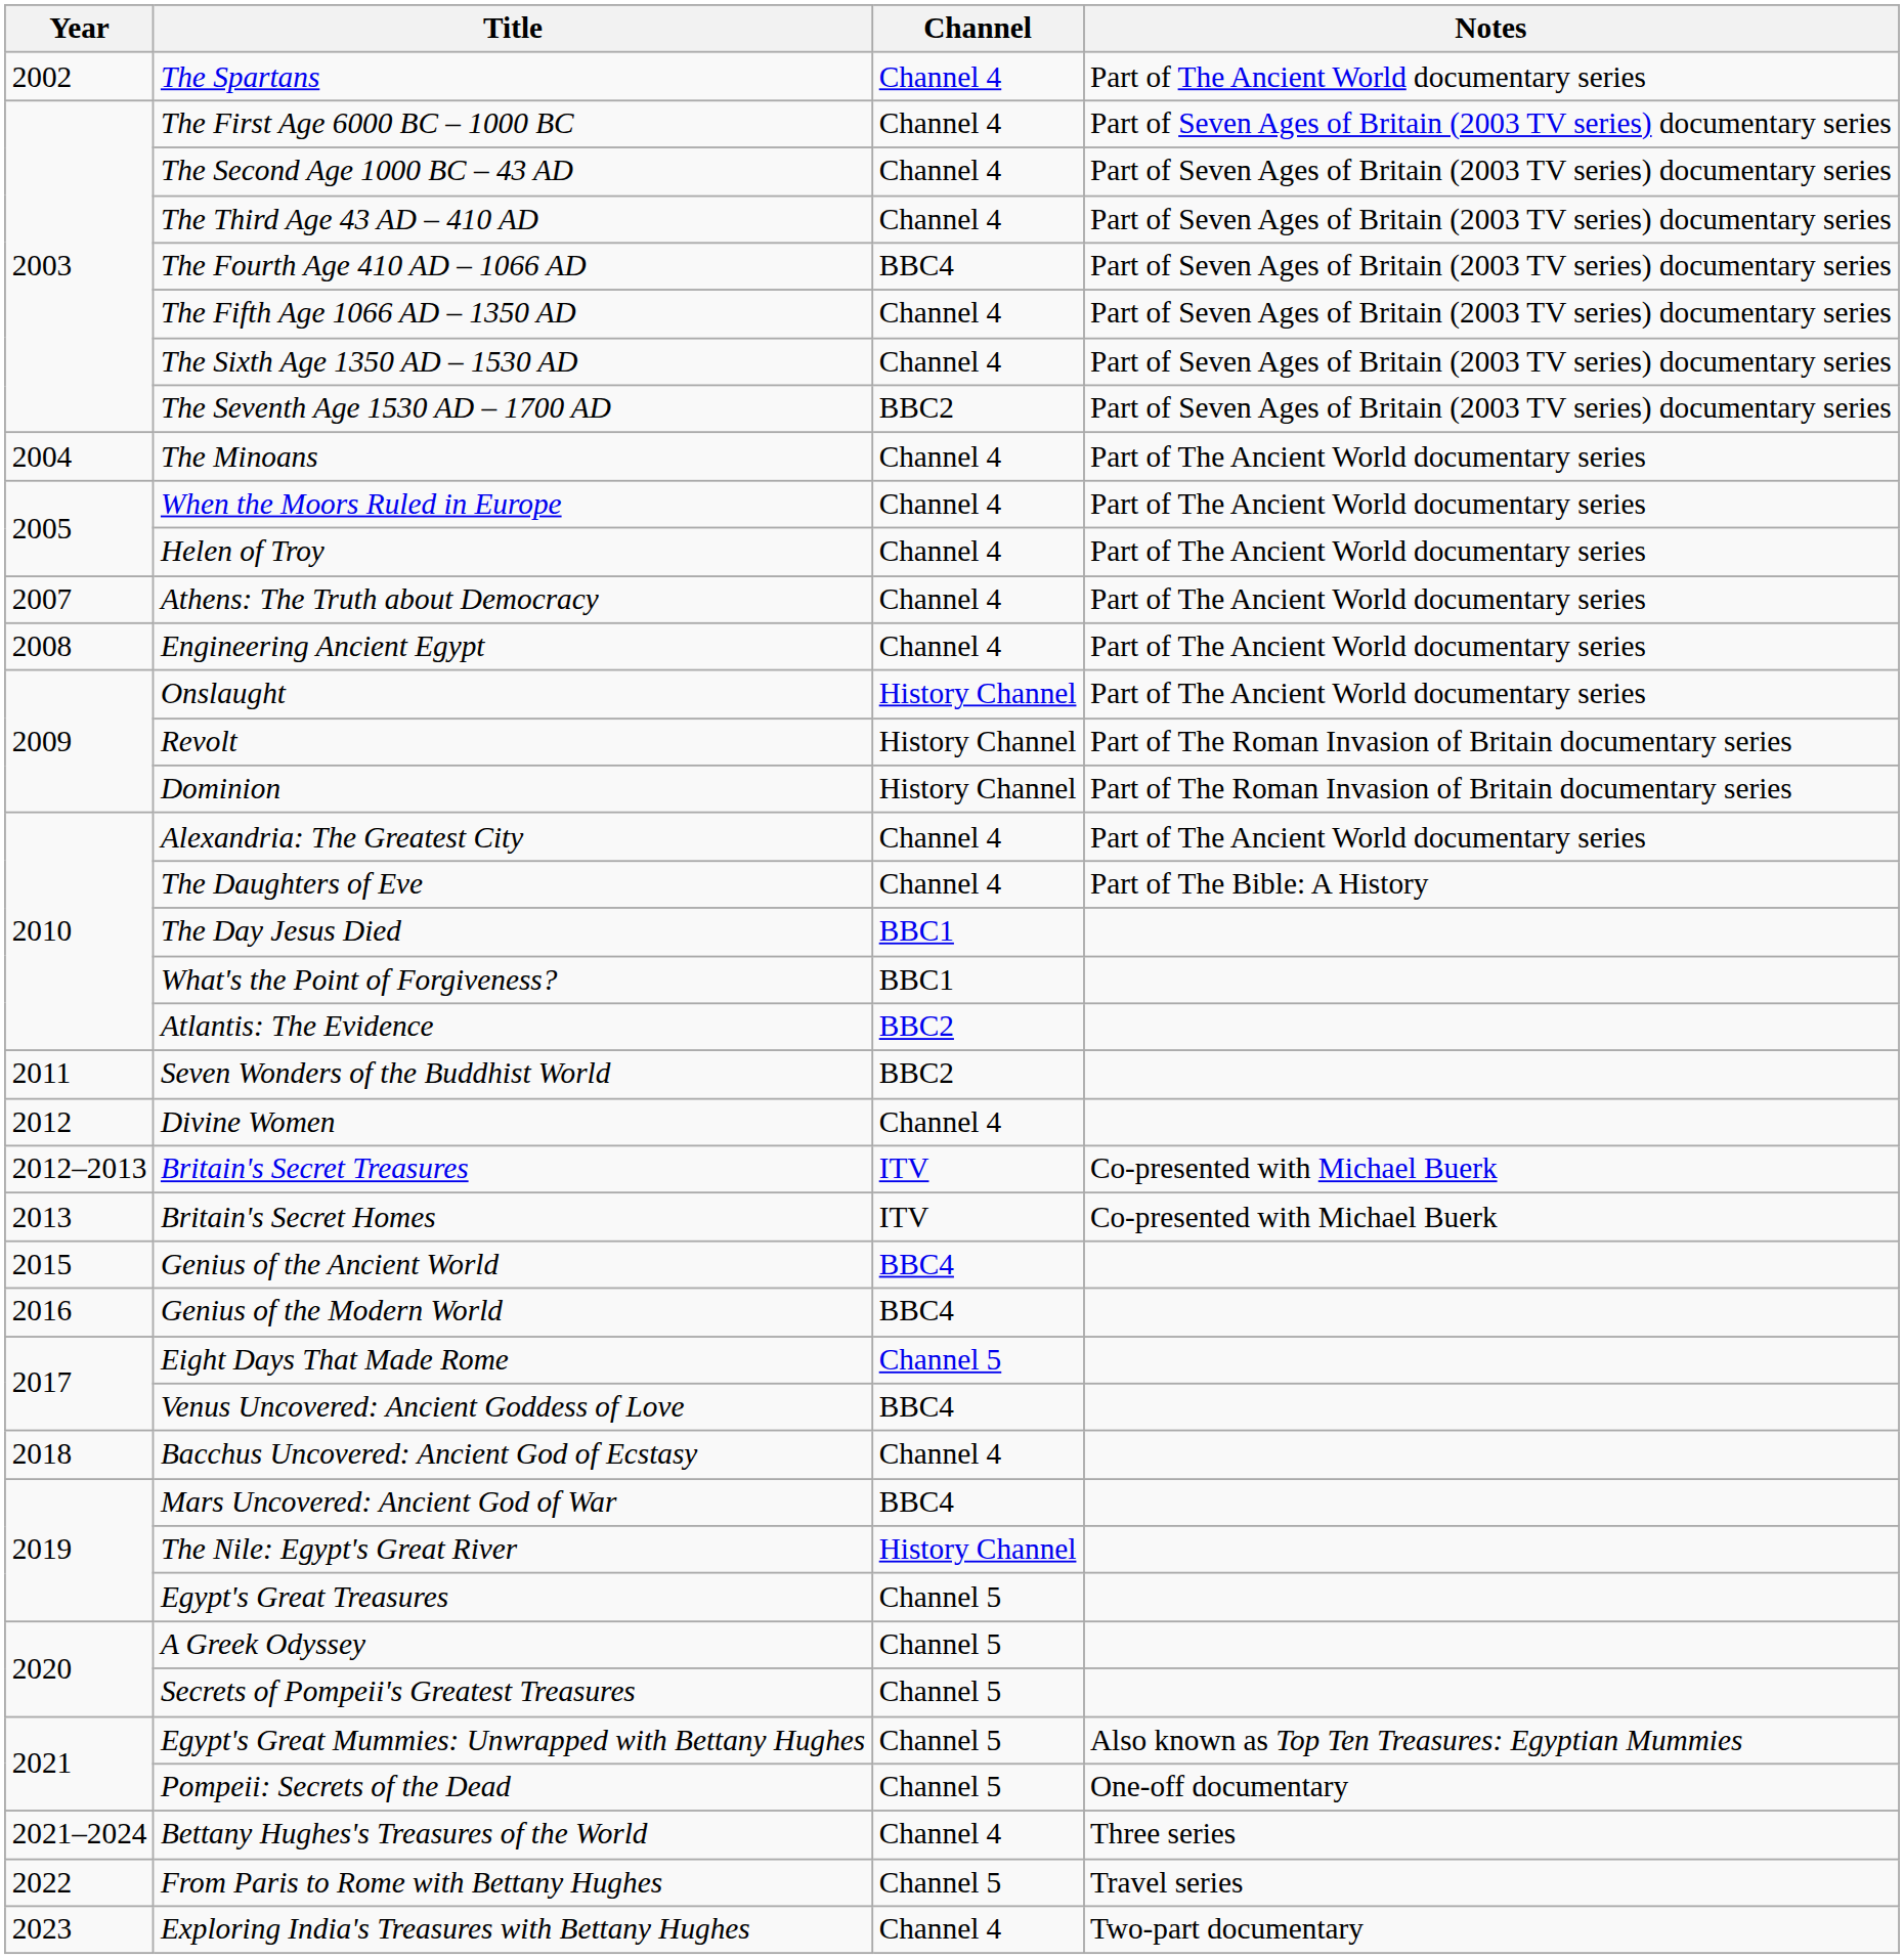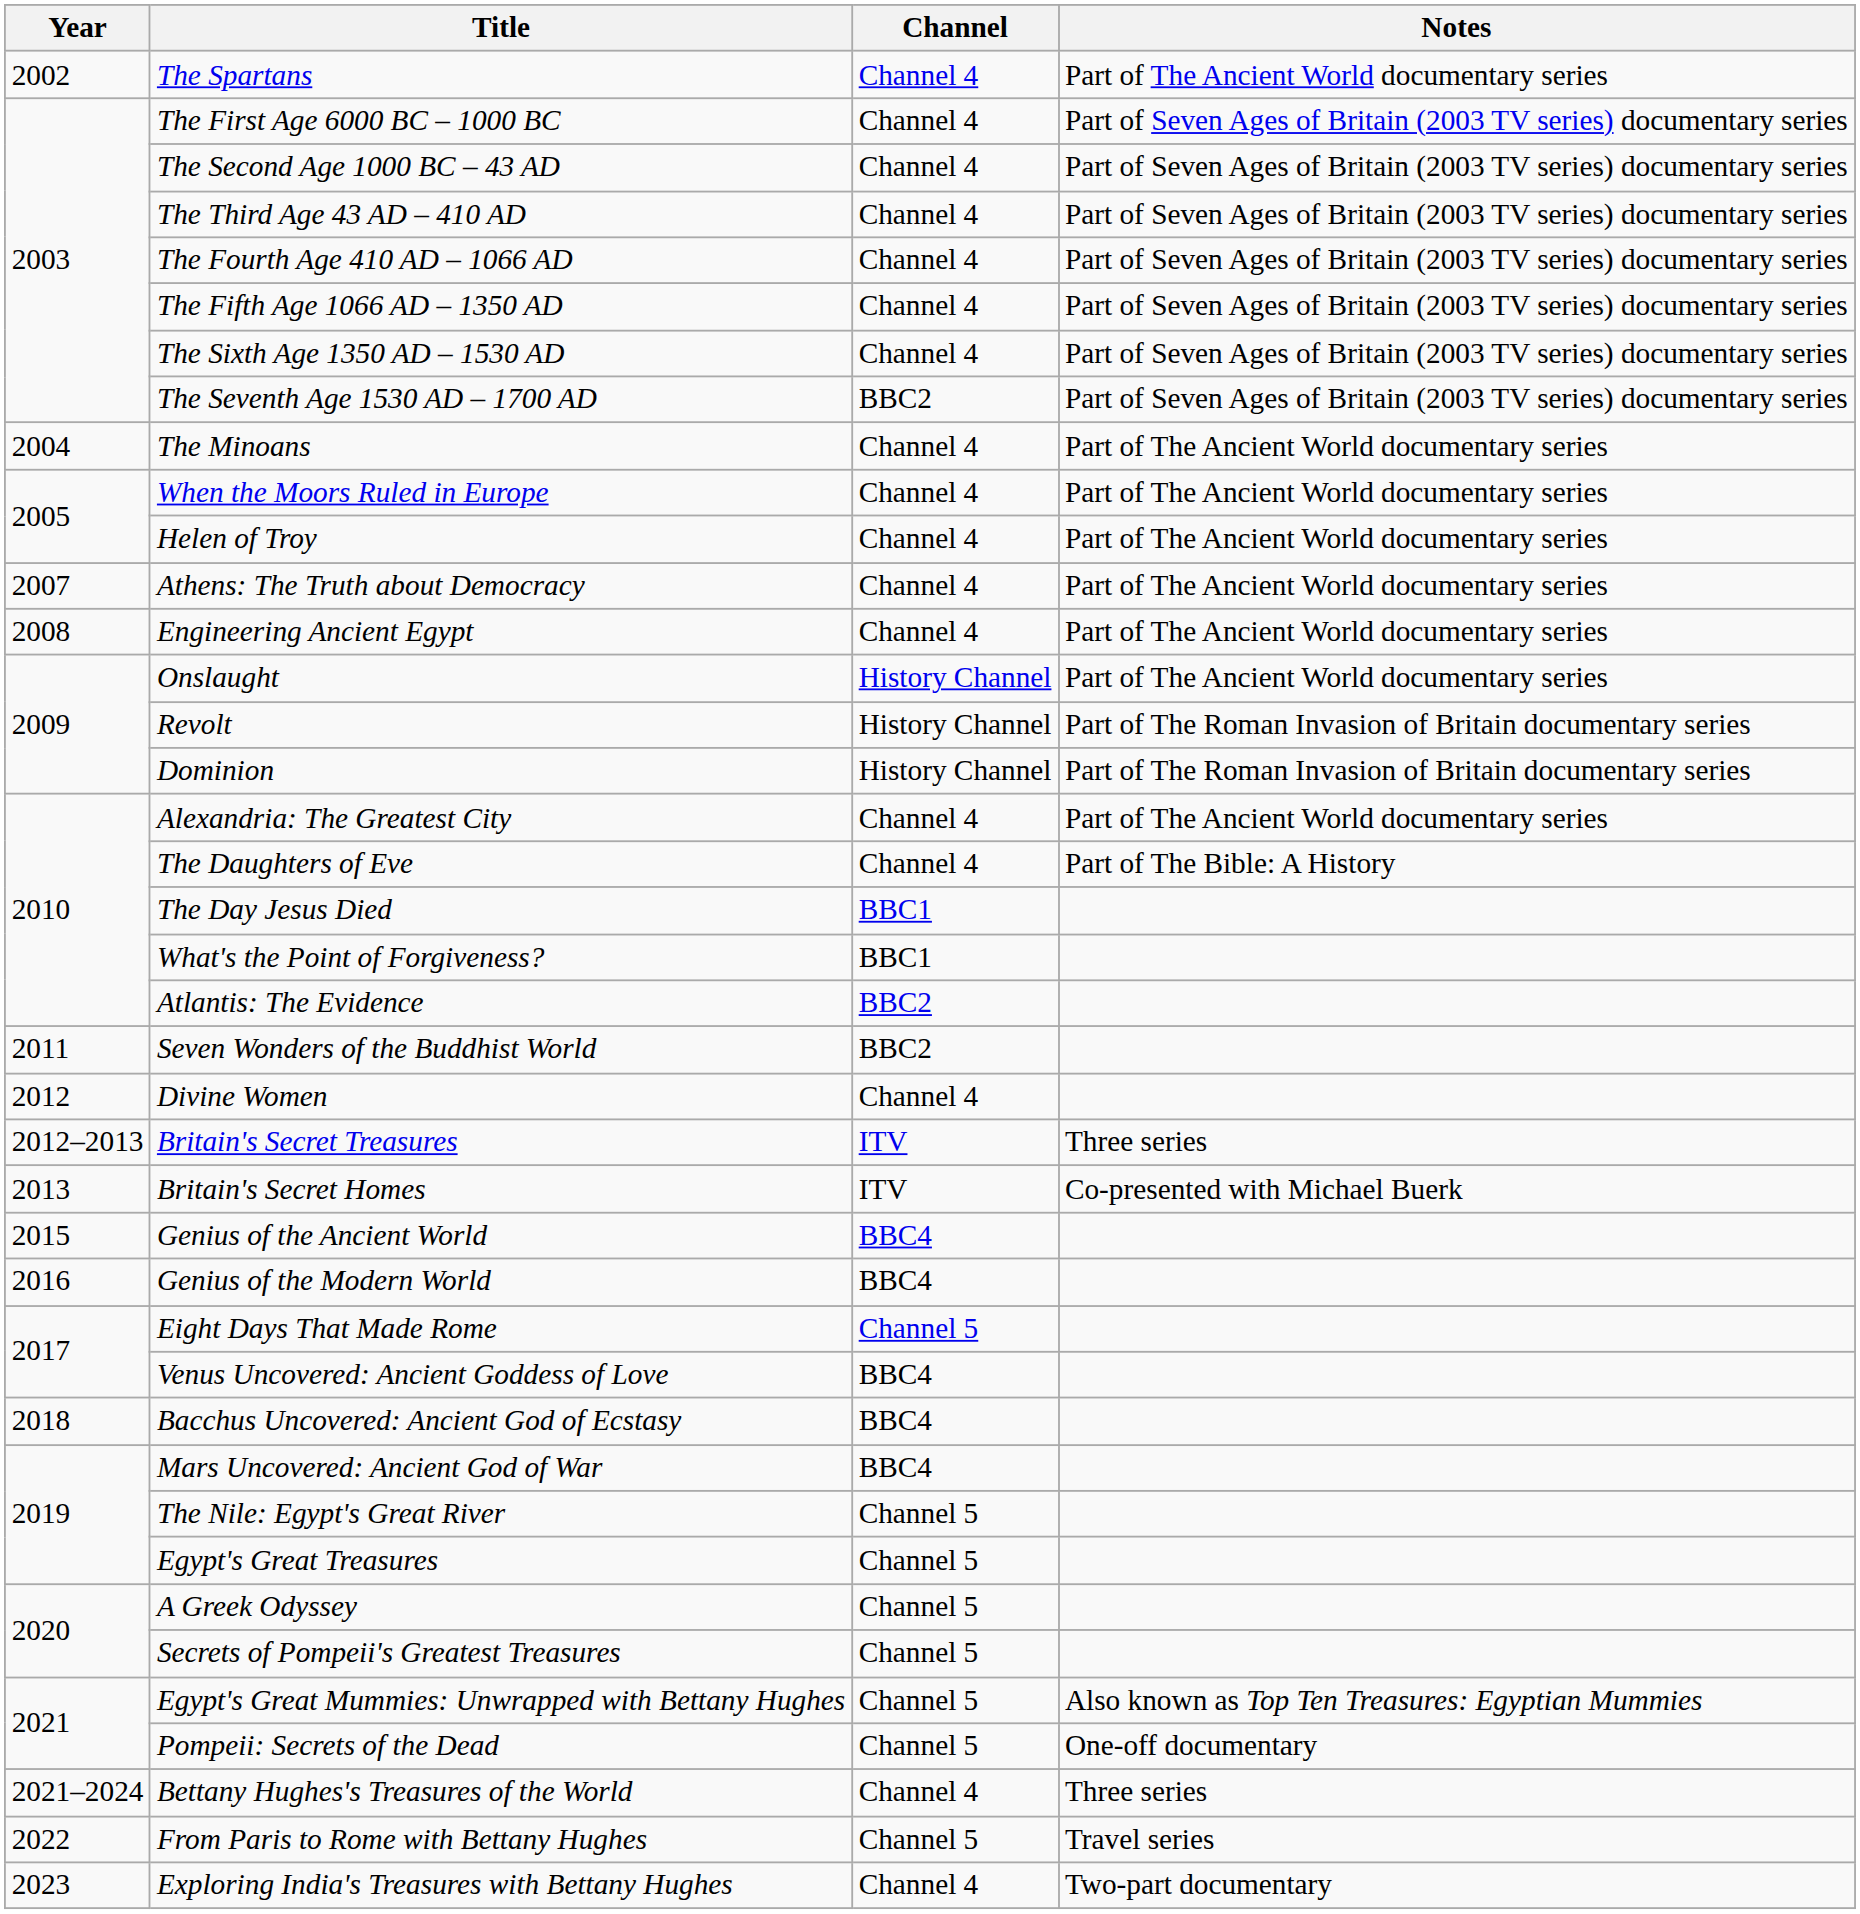The Fourth Age 410 AD – 1066 AD | Channel: BBC4 -> Channel 4
Britain's Secret Treasures | Notes: Co-presented with Michael Buerk -> Three series
Bacchus Uncovered: Ancient God of Ecstasy | Channel: Channel 4 -> BBC4
The Nile: Egypt's Great River | Channel: History Channel -> Channel 5
